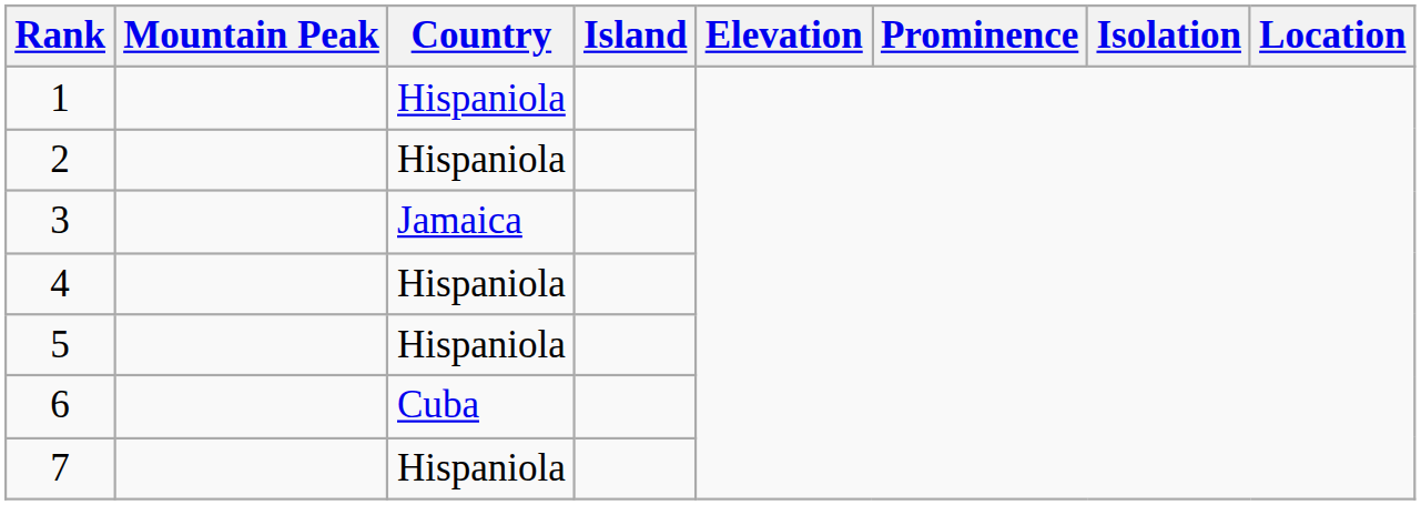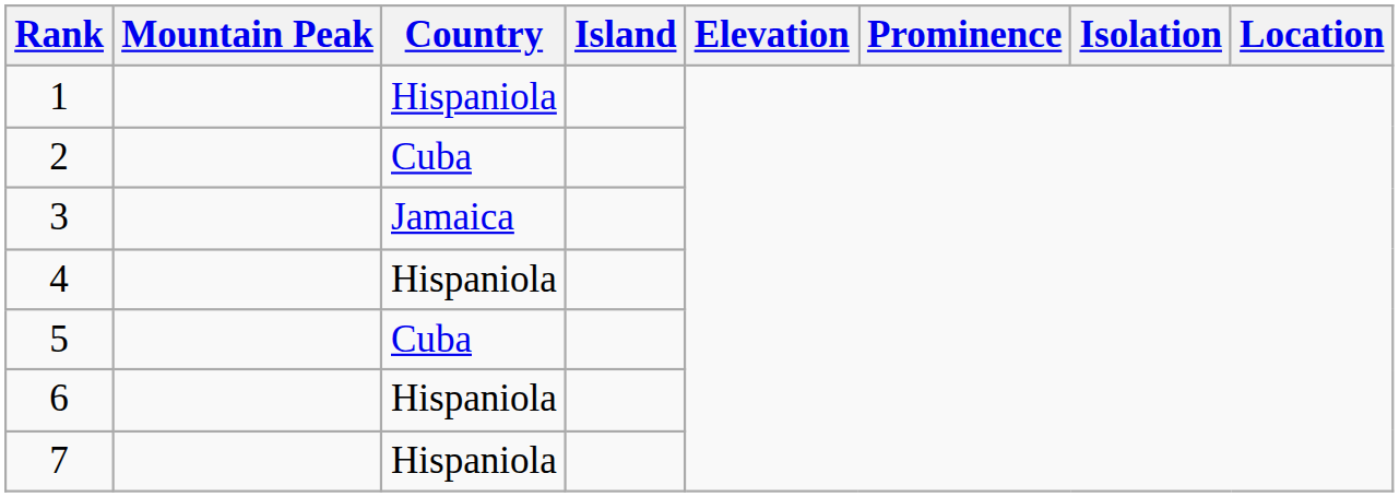2 | Country: Hispaniola -> Cuba
5 | Country: Hispaniola -> Cuba
6 | Country: Cuba -> Hispaniola
